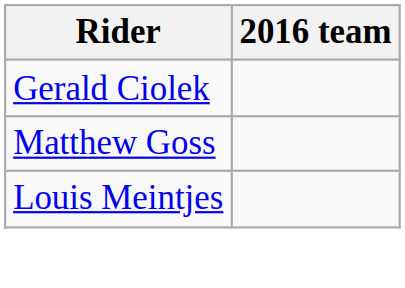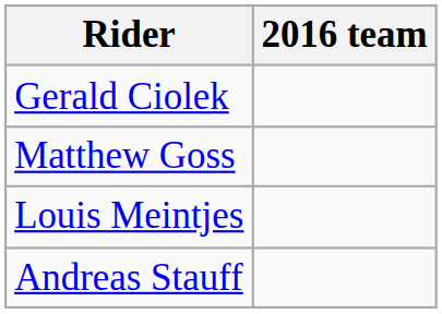+ row: Andreas Stauff
